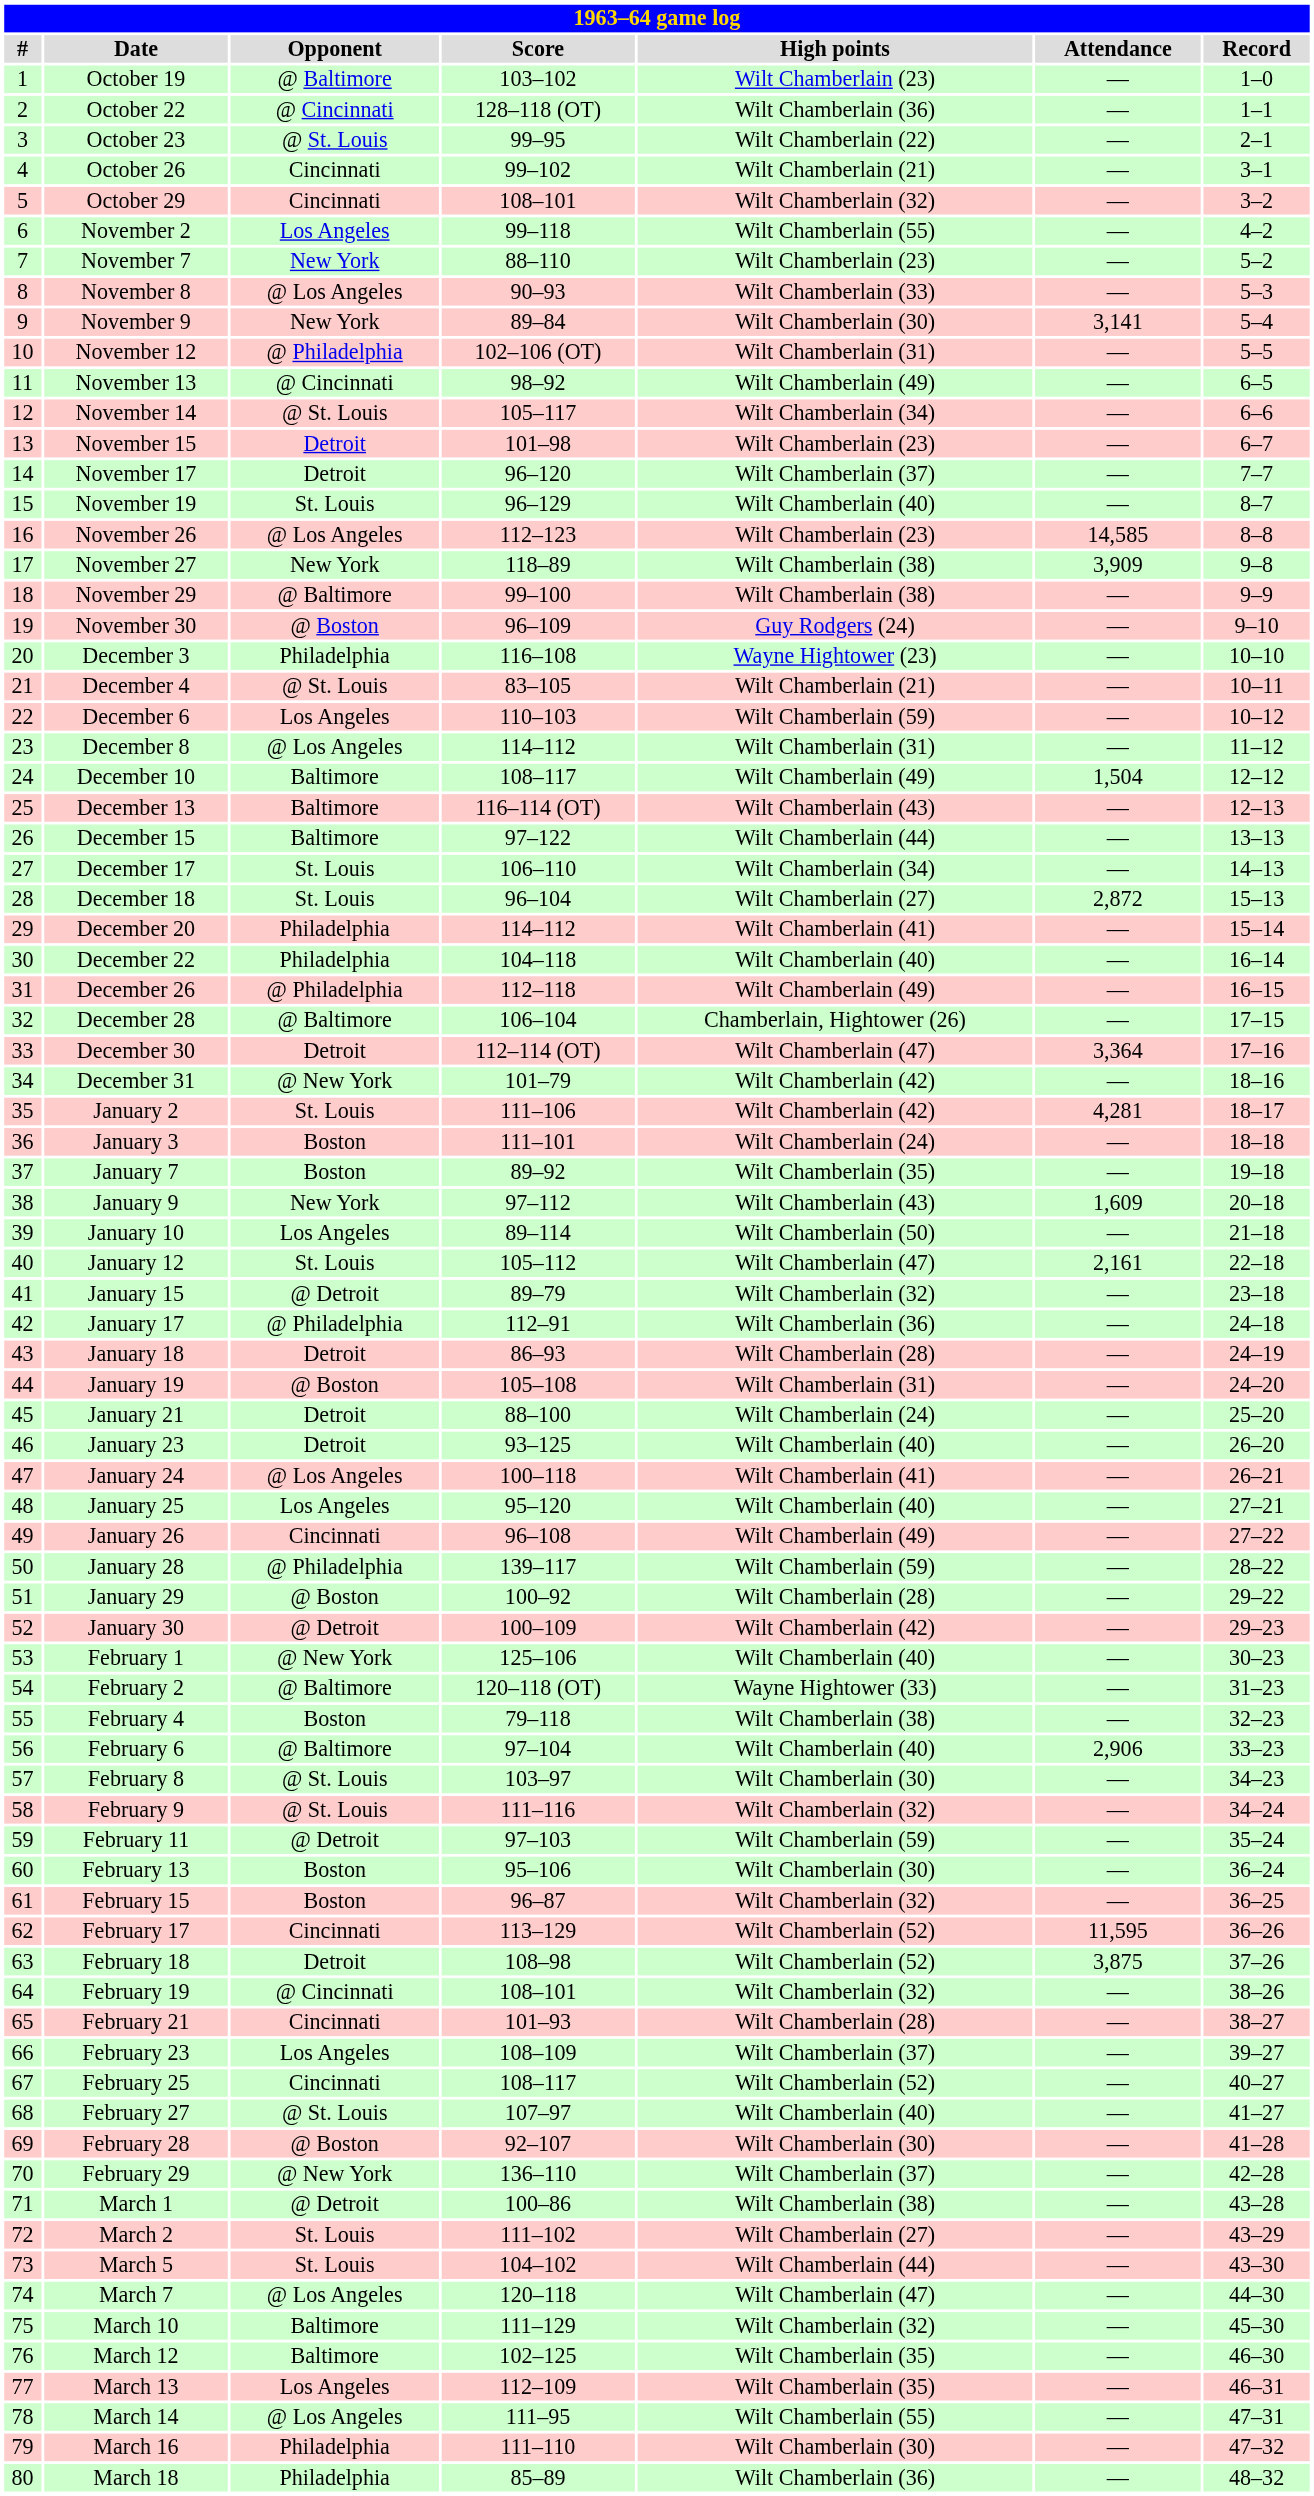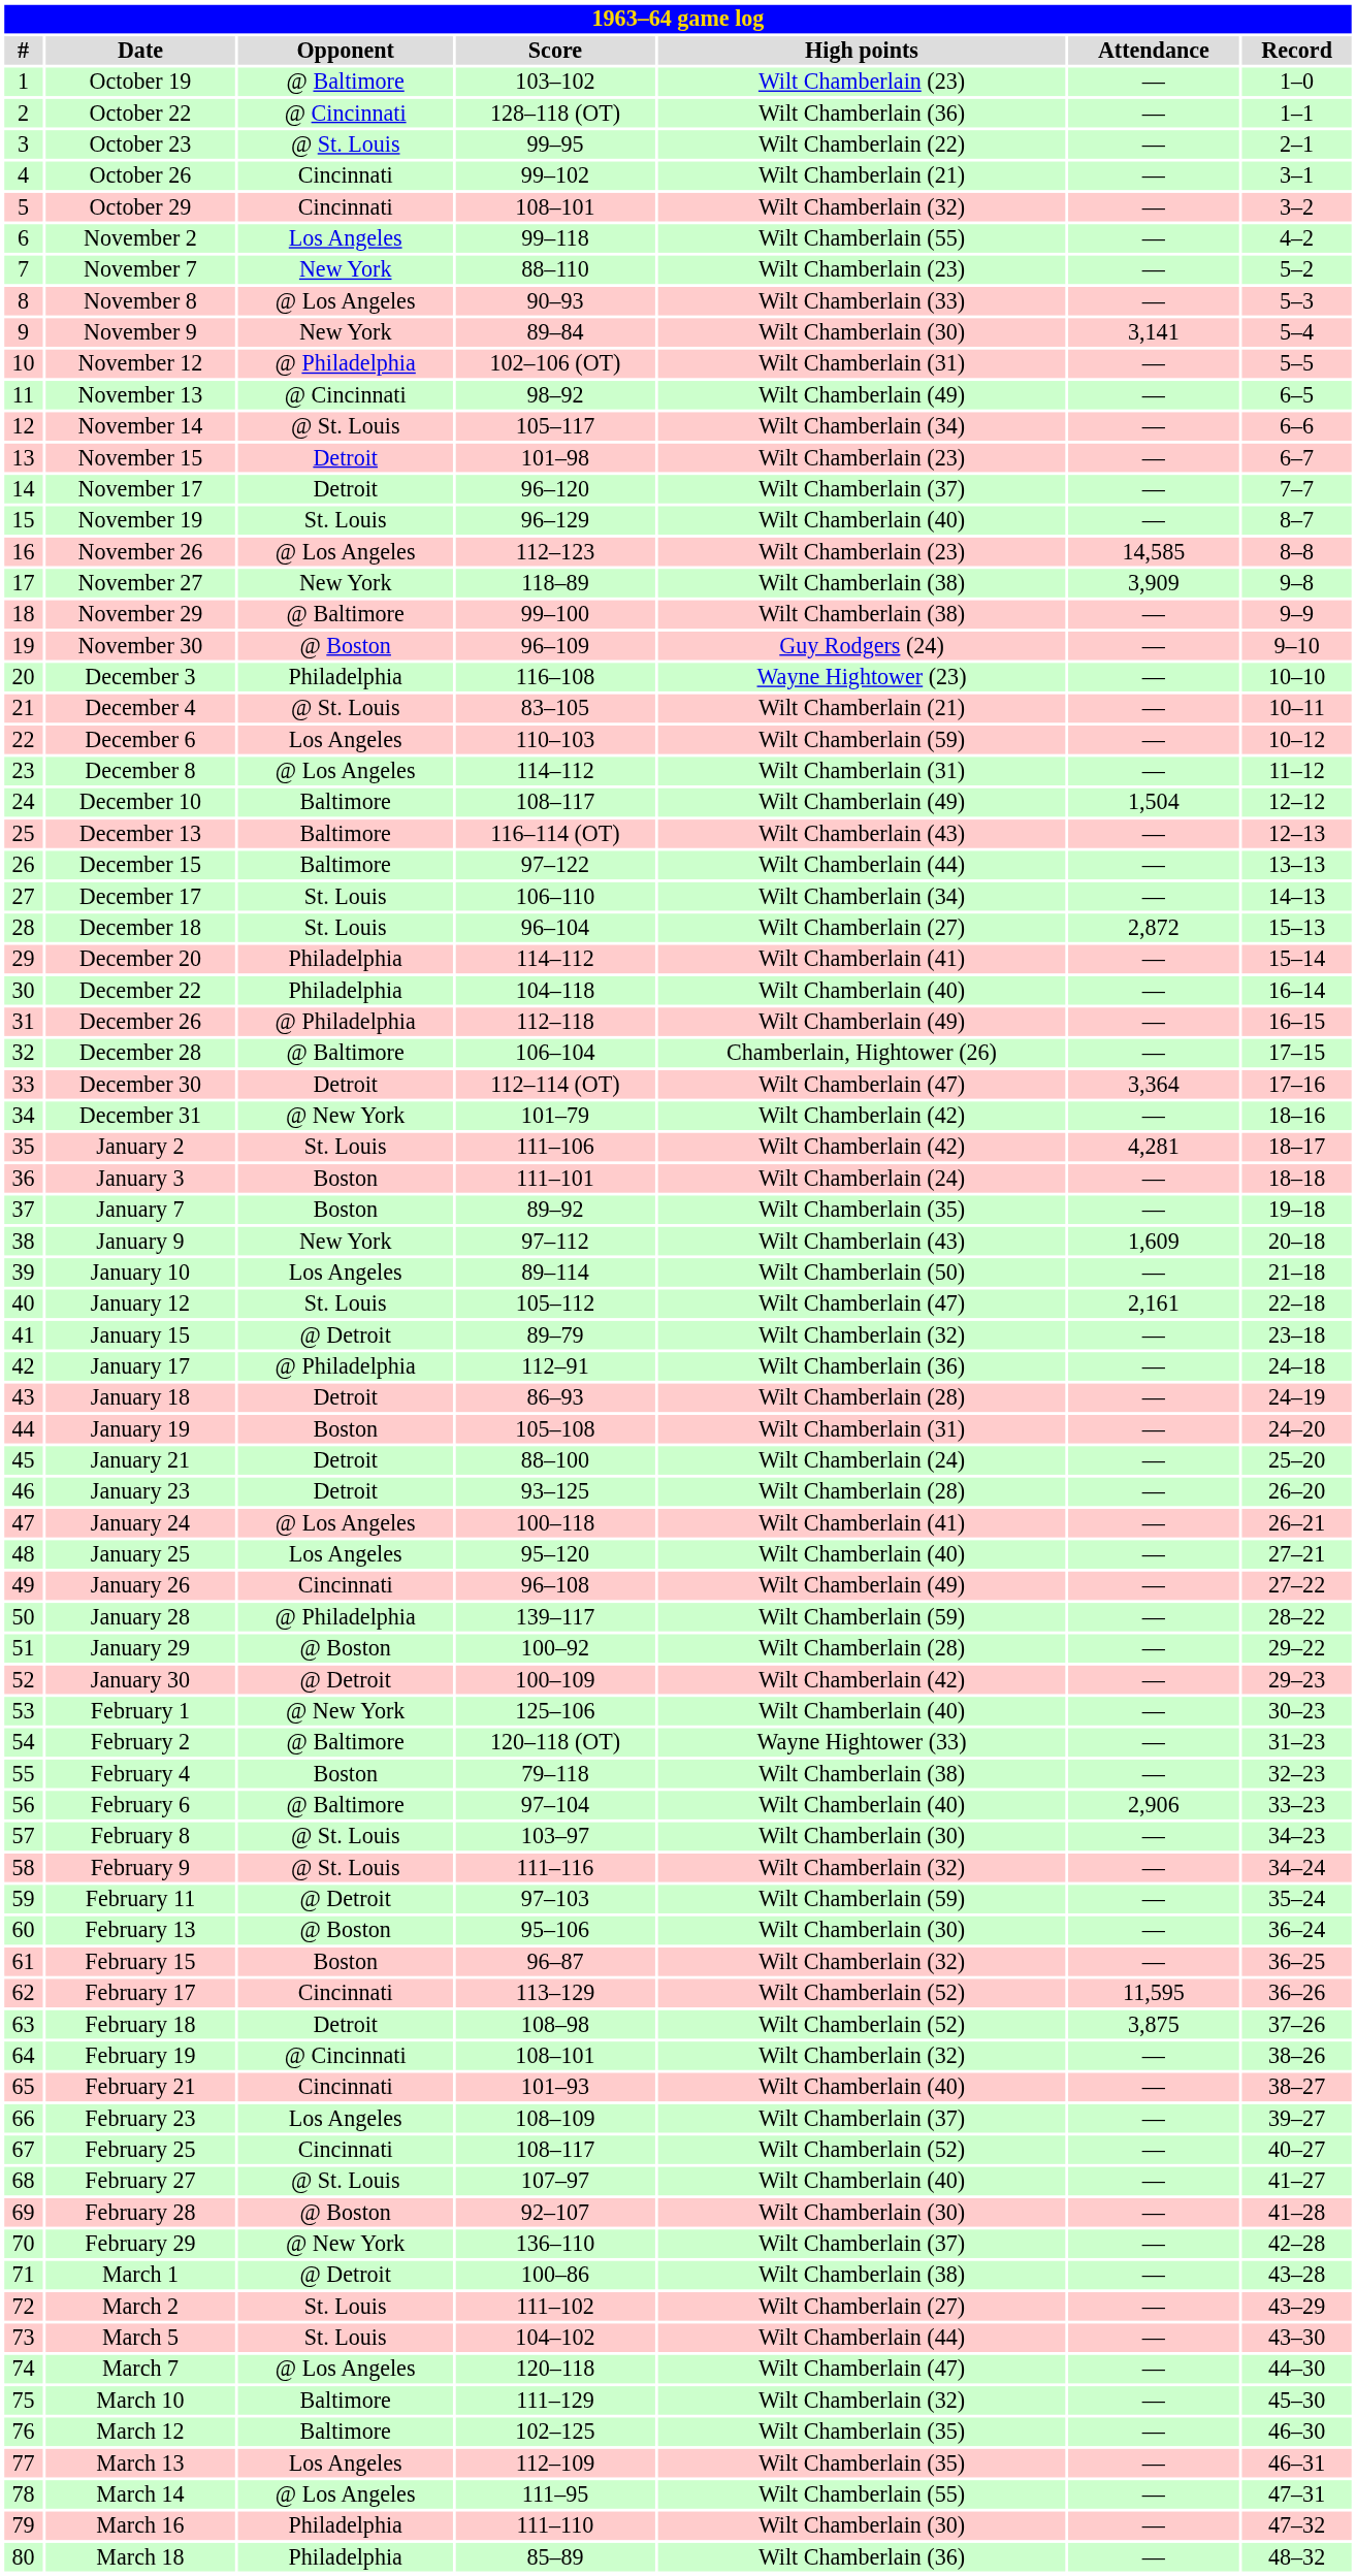January 19 | Opponent: @ Boston -> Boston
January 23 | High points: Wilt Chamberlain (40) -> Wilt Chamberlain (28)
February 13 | Opponent: Boston -> @ Boston
February 21 | High points: Wilt Chamberlain (28) -> Wilt Chamberlain (40)
